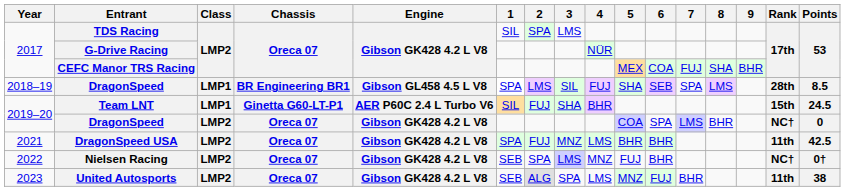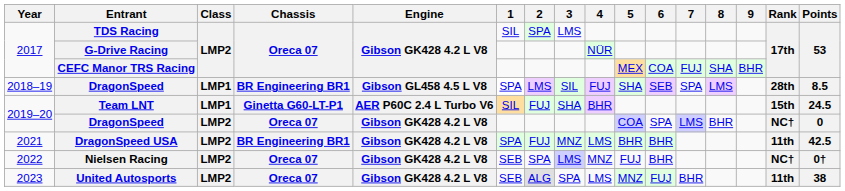DragonSpeed USA | Chassis: Oreca 07 -> BR Engineering BR1
